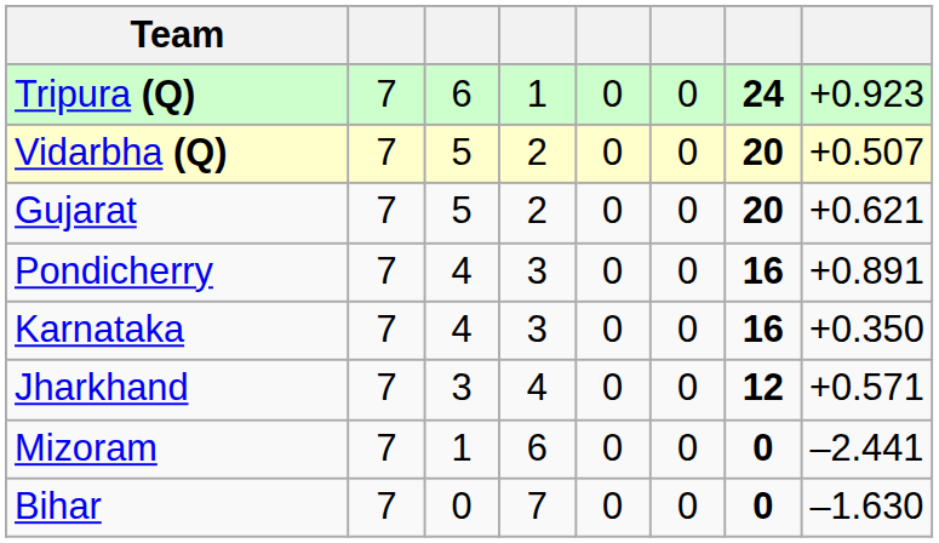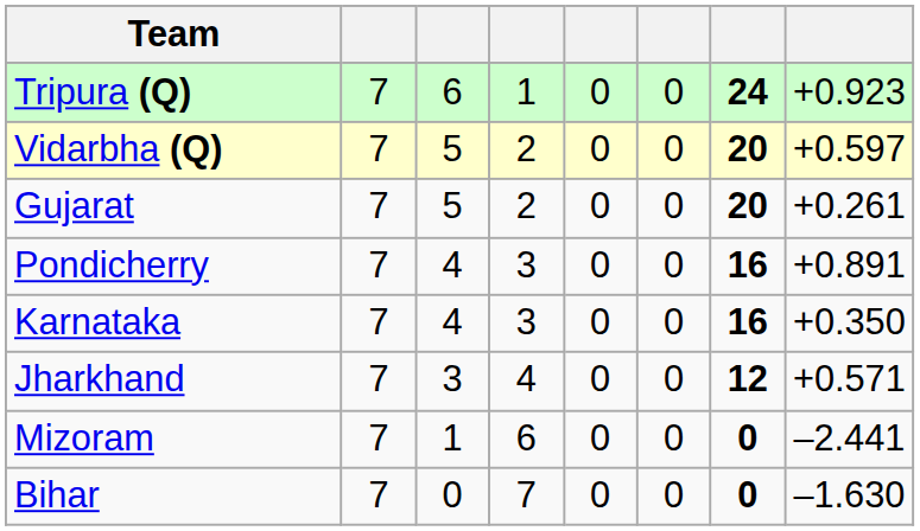Vidarbha (Q) | column 8: +0.507 -> +0.597
Gujarat | column 8: +0.621 -> +0.261
